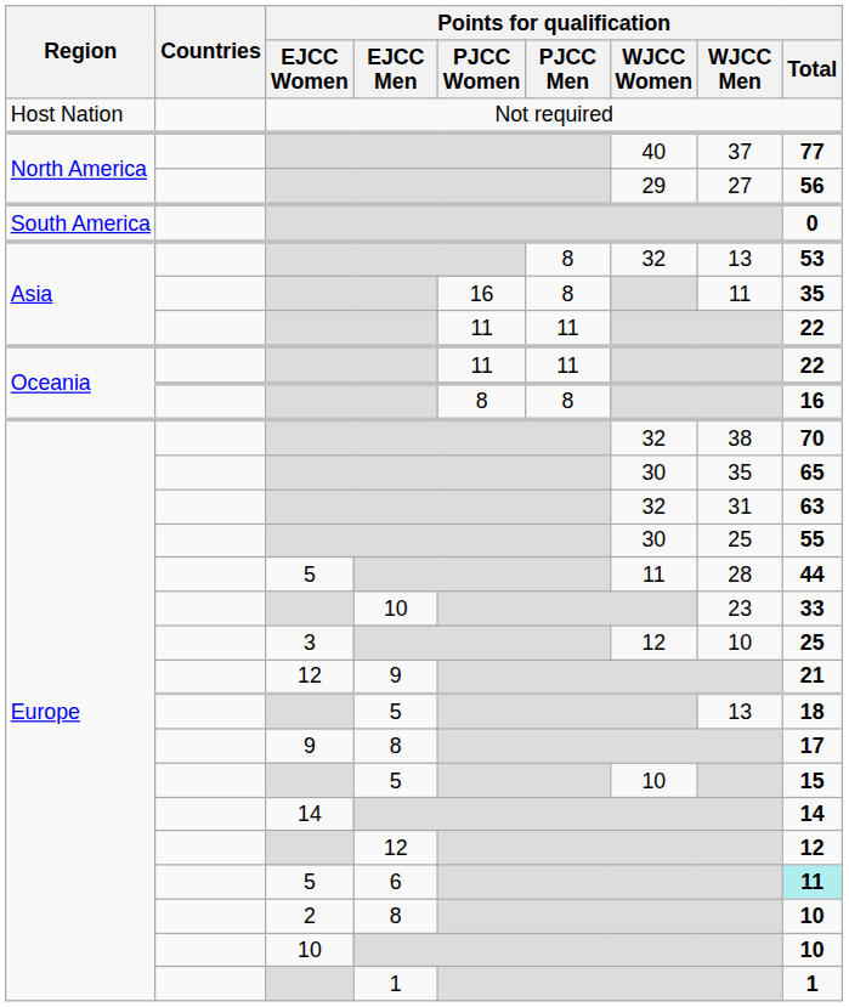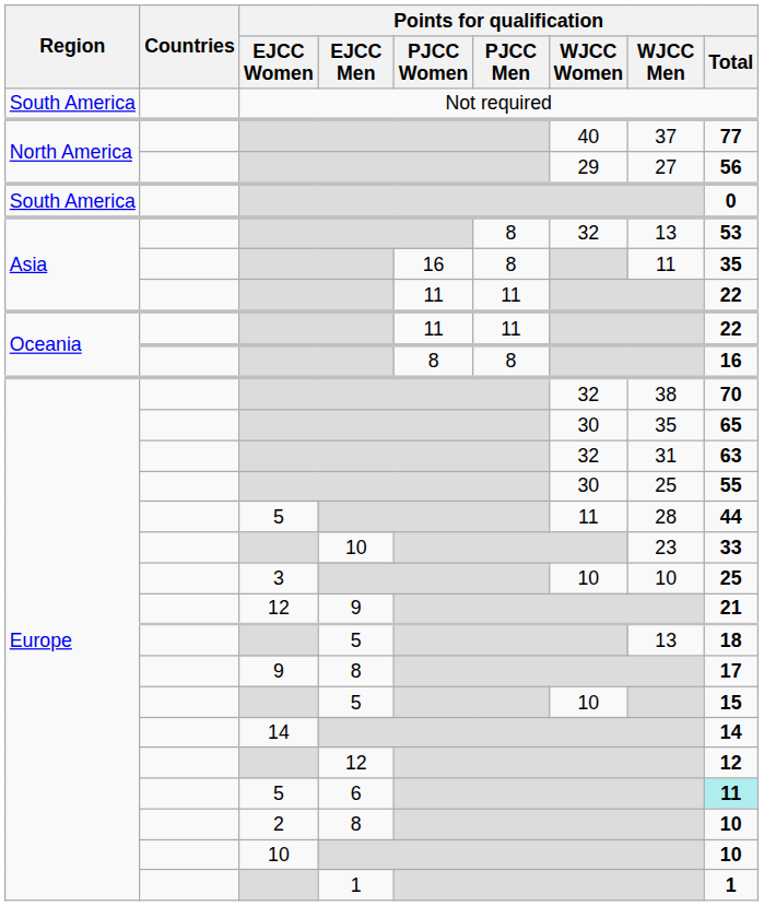Not required | Region: Host Nation -> South America
3 | Points for qualification / WJCC Women: 12 -> 10
